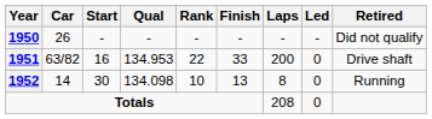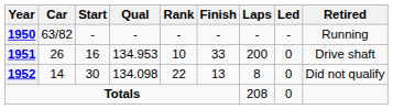1950 | Car: 26 -> 63/82
1950 | Retired: Did not qualify -> Running
1951 | Car: 63/82 -> 26
1951 | Rank: 22 -> 10
1952 | Rank: 10 -> 22
1952 | Retired: Running -> Did not qualify
